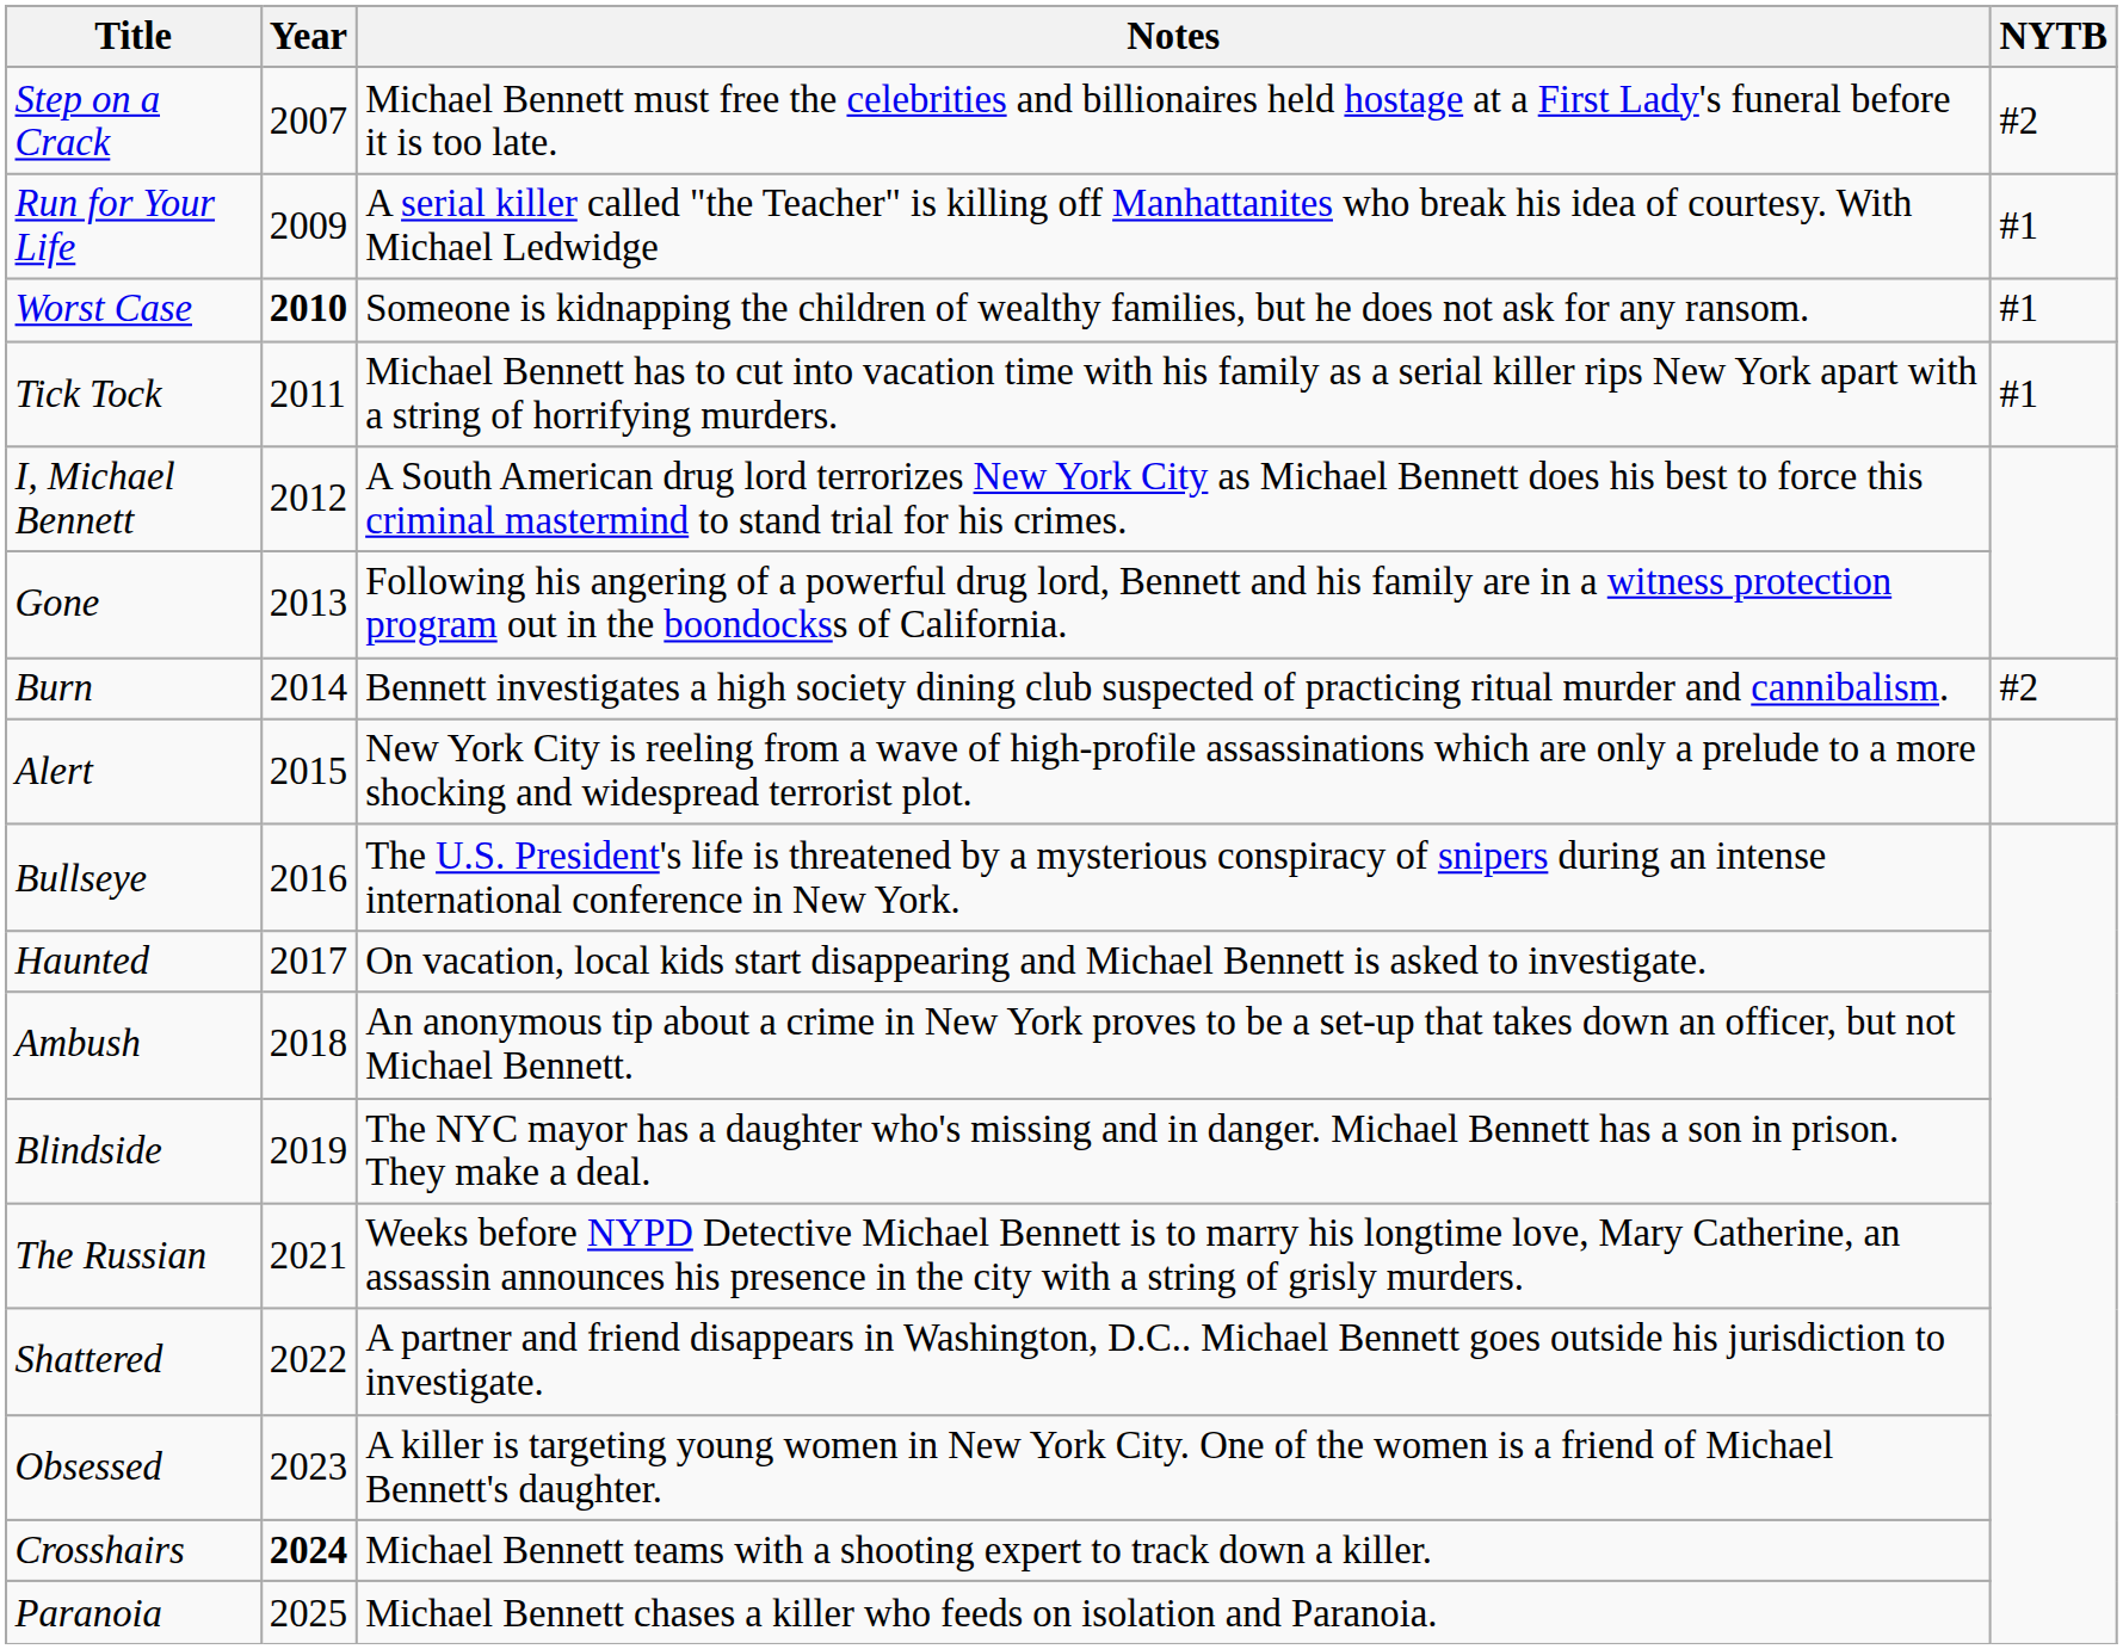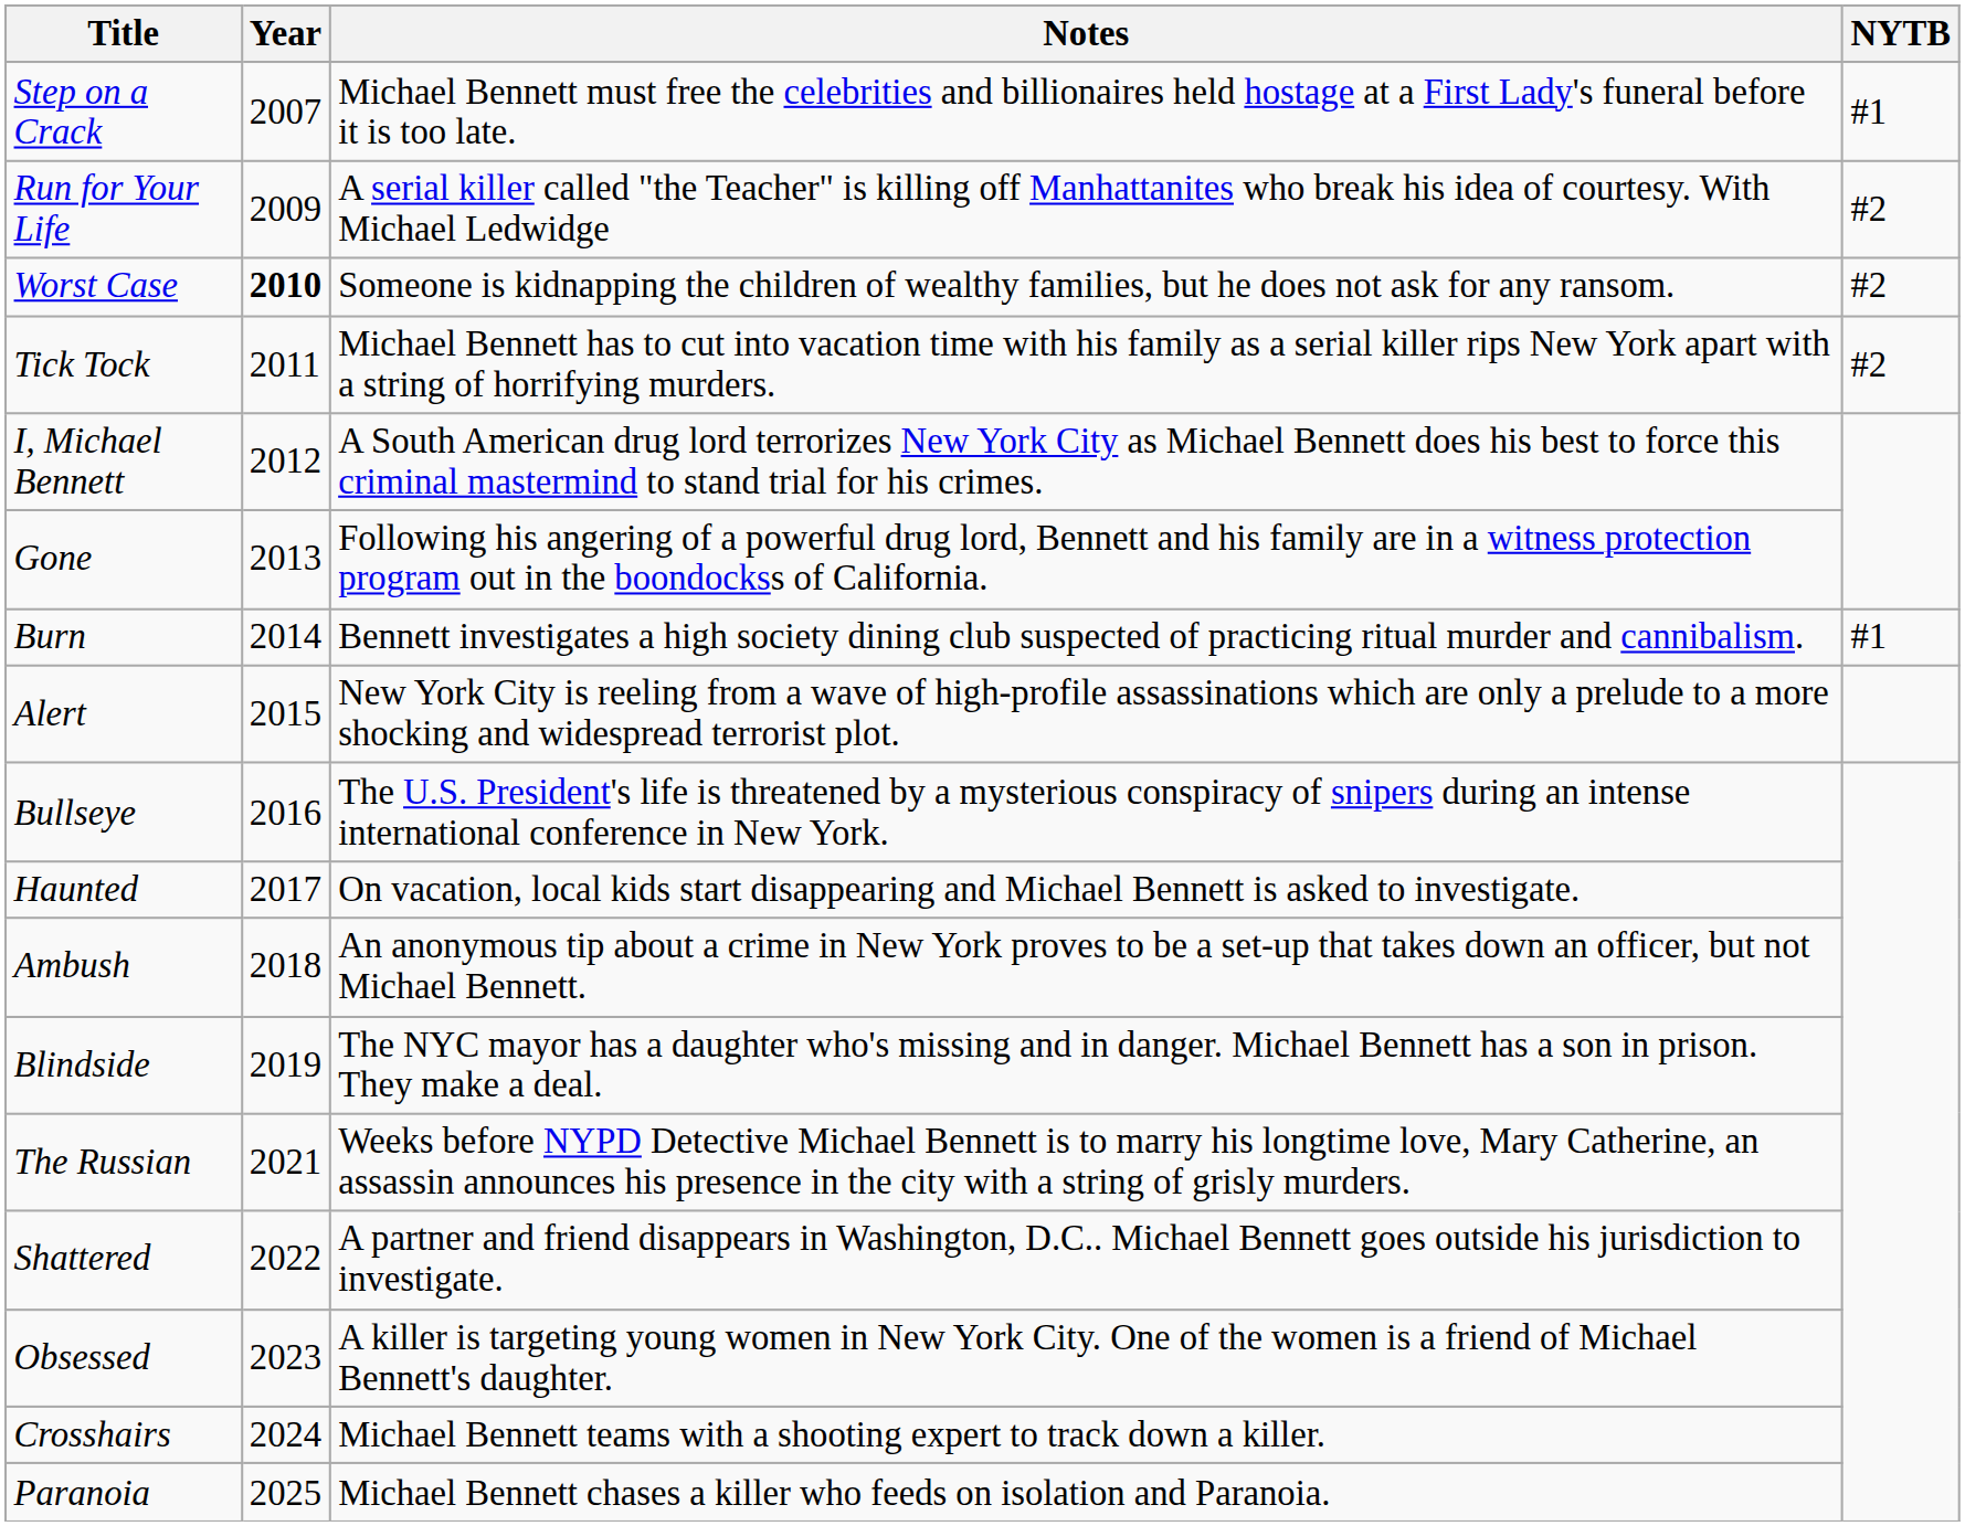Step on a Crack | NYTB: #2 -> #1
Run for Your Life | NYTB: #1 -> #2
Worst Case | NYTB: #1 -> #2
Tick Tock | NYTB: #1 -> #2
Burn | NYTB: #2 -> #1
Crosshairs | Year: bold -> normal
